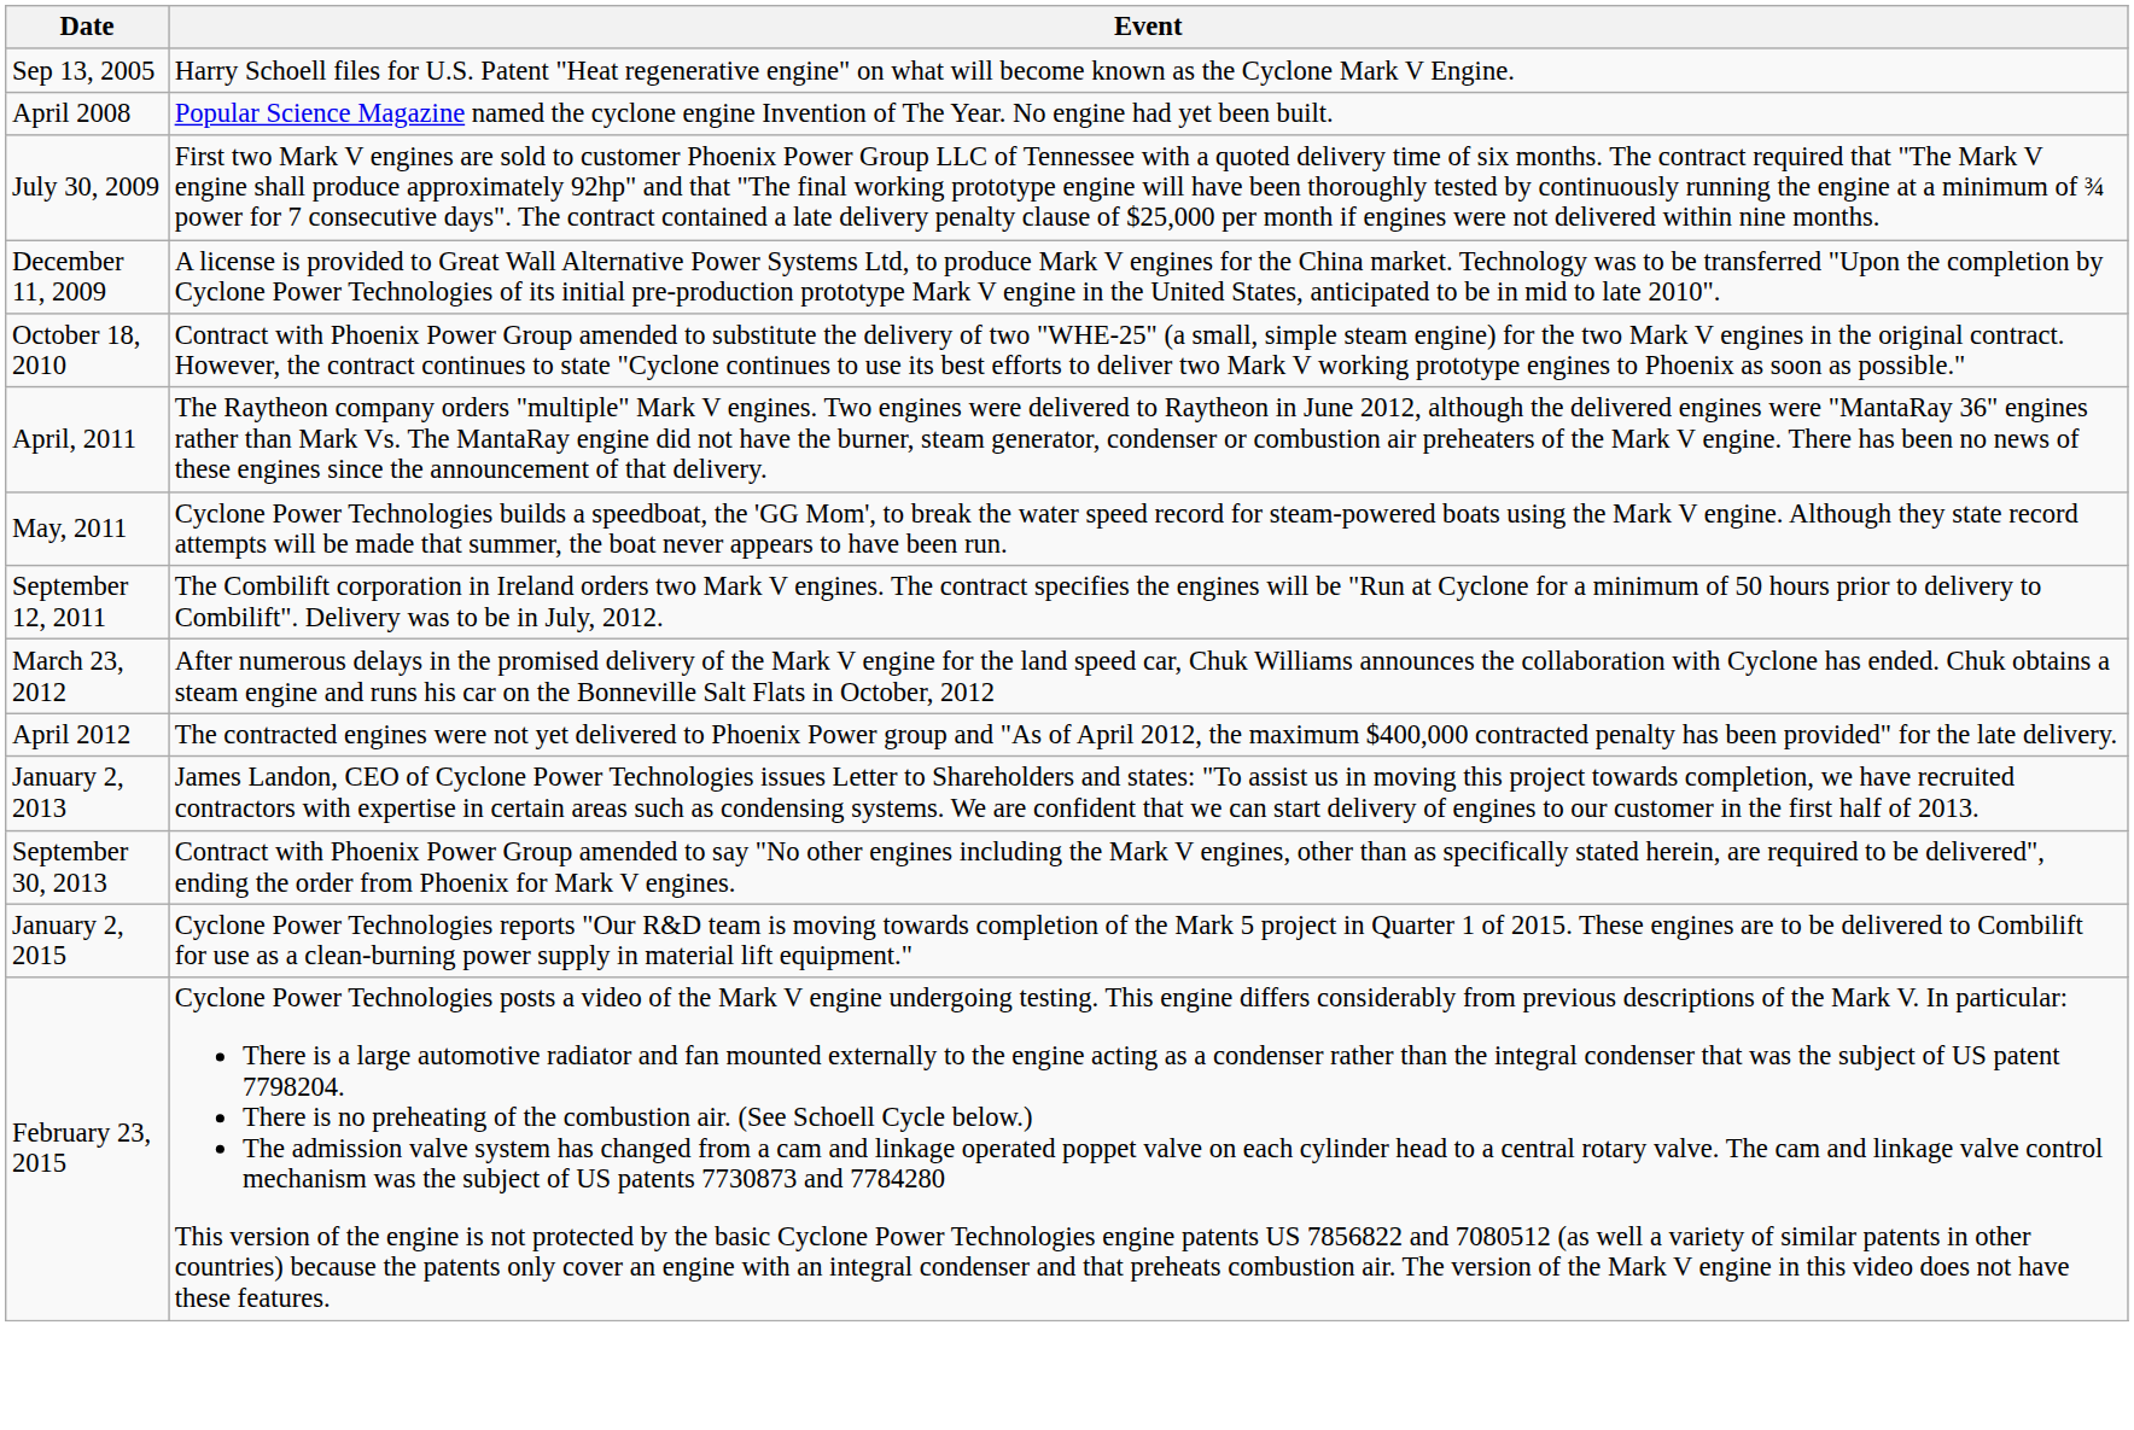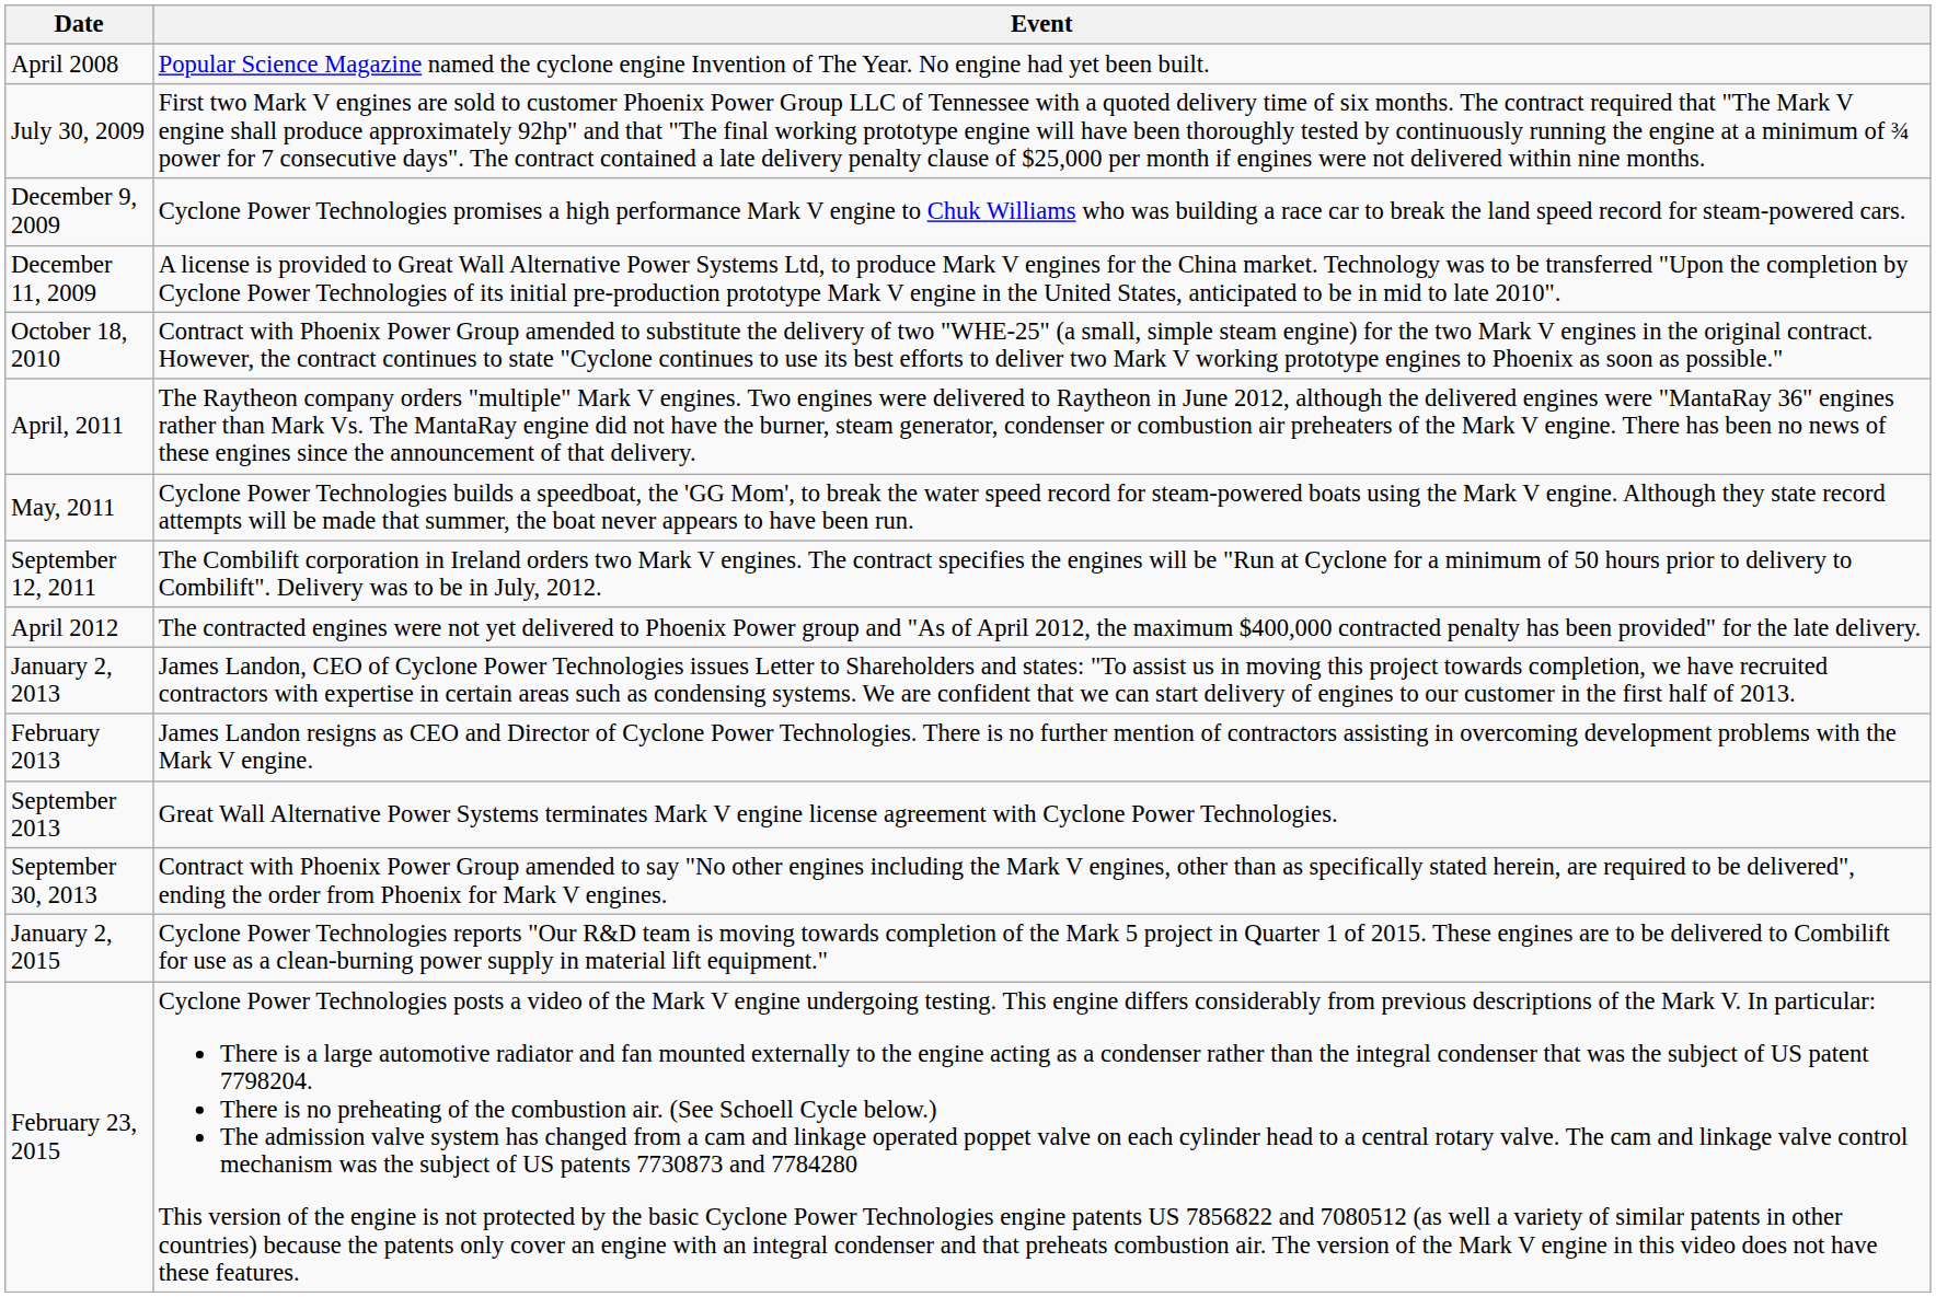- row: Sep 13, 2005 | Harry Schoell files for U.S. Patent "Heat regenerative engine" on what will become known as the Cyclone Mark V Engine.
+ row: December 9, 2009 | Cyclone Power Technologies promises a high performance Mark V engine to Chuk Williams who was building a race car to break the land speed record for steam-powered cars.
- row: March 23, 2012 | After numerous delays in the promised delivery of the Mark V engine for the land speed car, Chuk Williams announces the collaboration with Cyclone has ended. Chuk obtains a steam engine and runs his car on the Bonneville Salt Flats in October, 2012
+ row: February 2013 | James Landon resigns as CEO and Director of Cyclone Power Technologies. There is no further mention of contractors assisting in overcoming development problems with the Mark V engine.
+ row: September 2013 | Great Wall Alternative Power Systems terminates Mark V engine license agreement with Cyclone Power Technologies.
